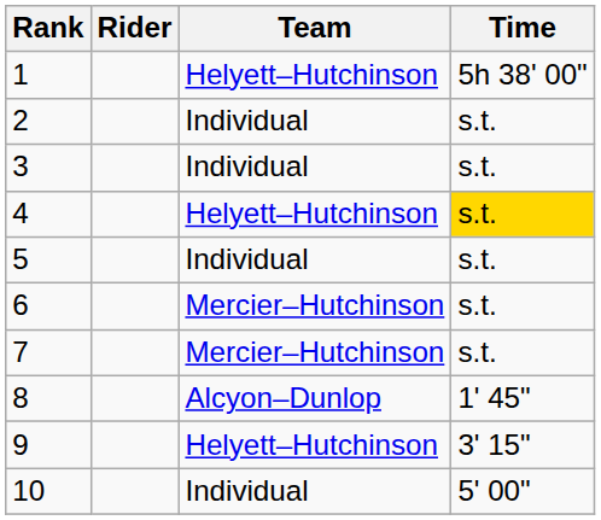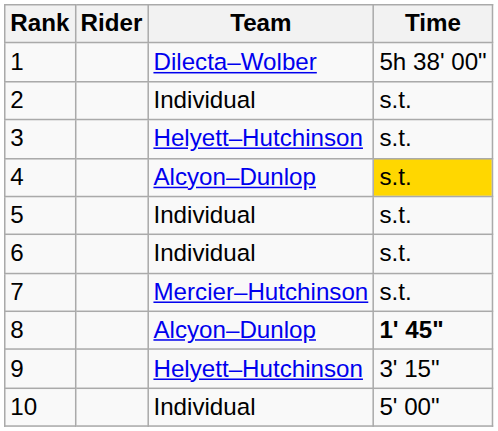1 | Team: Helyett–Hutchinson -> Dilecta–Wolber
3 | Team: Individual -> Helyett–Hutchinson
4 | Team: Helyett–Hutchinson -> Alcyon–Dunlop
6 | Team: Mercier–Hutchinson -> Individual
8 | Time: normal -> bold
